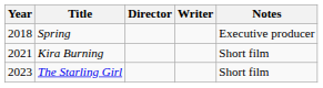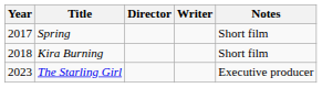Spring | Year: 2018 -> 2017
Spring | Notes: Executive producer -> Short film
Kira Burning | Year: 2021 -> 2018
The Starling Girl | Notes: Short film -> Executive producer
